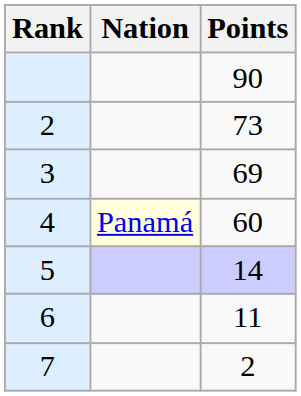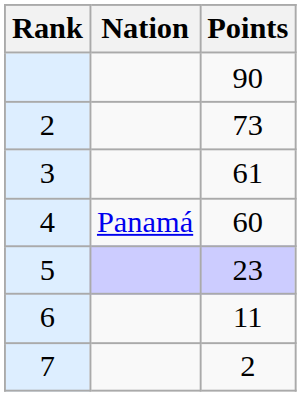3 | Points: 69 -> 61
4 | Nation: lightyellow background -> no background
5 | Points: 14 -> 23
